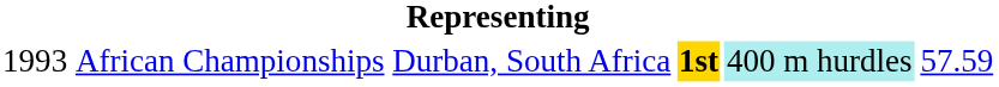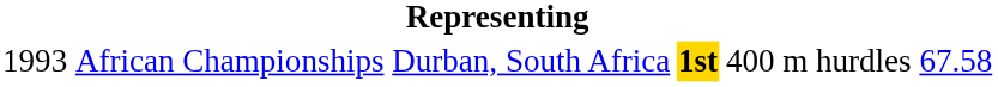African Championships | column 5: paleturquoise background -> no background
African Championships | column 6: 57.59 -> 67.58
